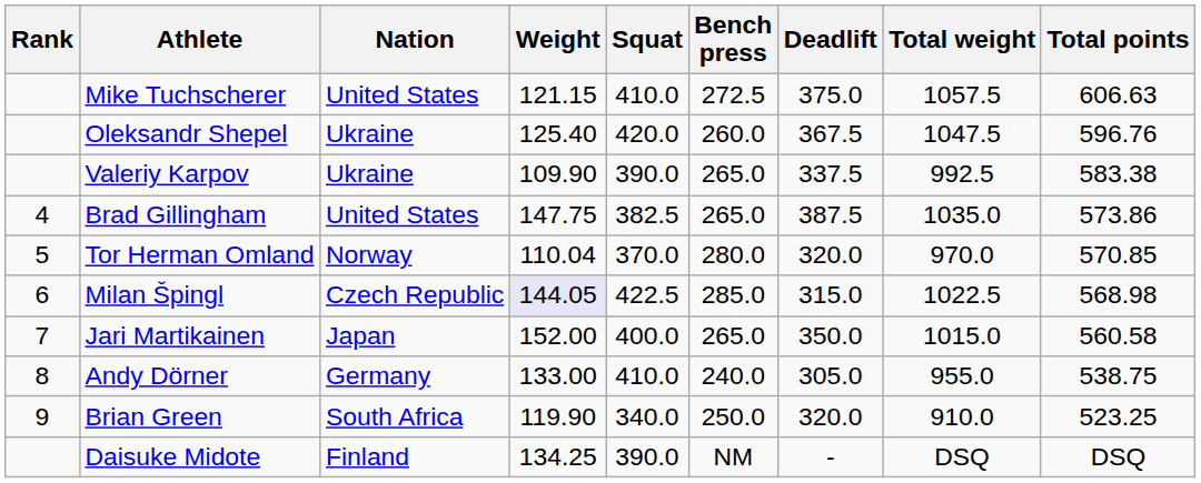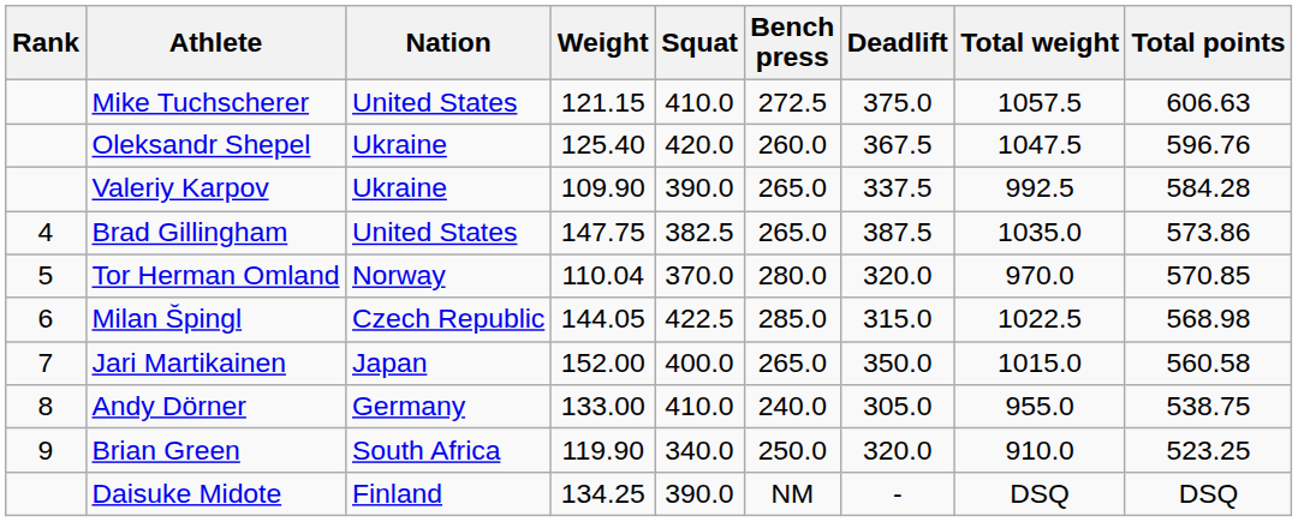Valeriy Karpov | Total points: 583.38 -> 584.28
Milan Špingl | Weight: lavender background -> no background
